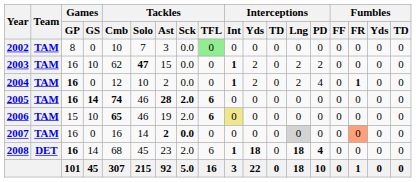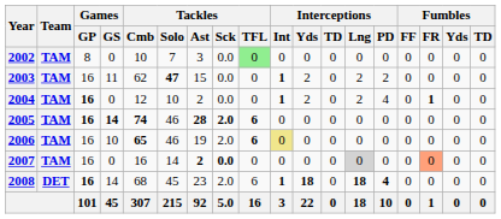2003 | Games / GS: 10 -> 11
2006 | Games / GP: 15 -> 16
